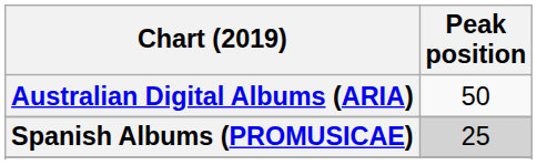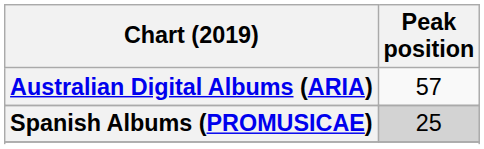Australian Digital Albums (ARIA) | Peak position: 50 -> 57
